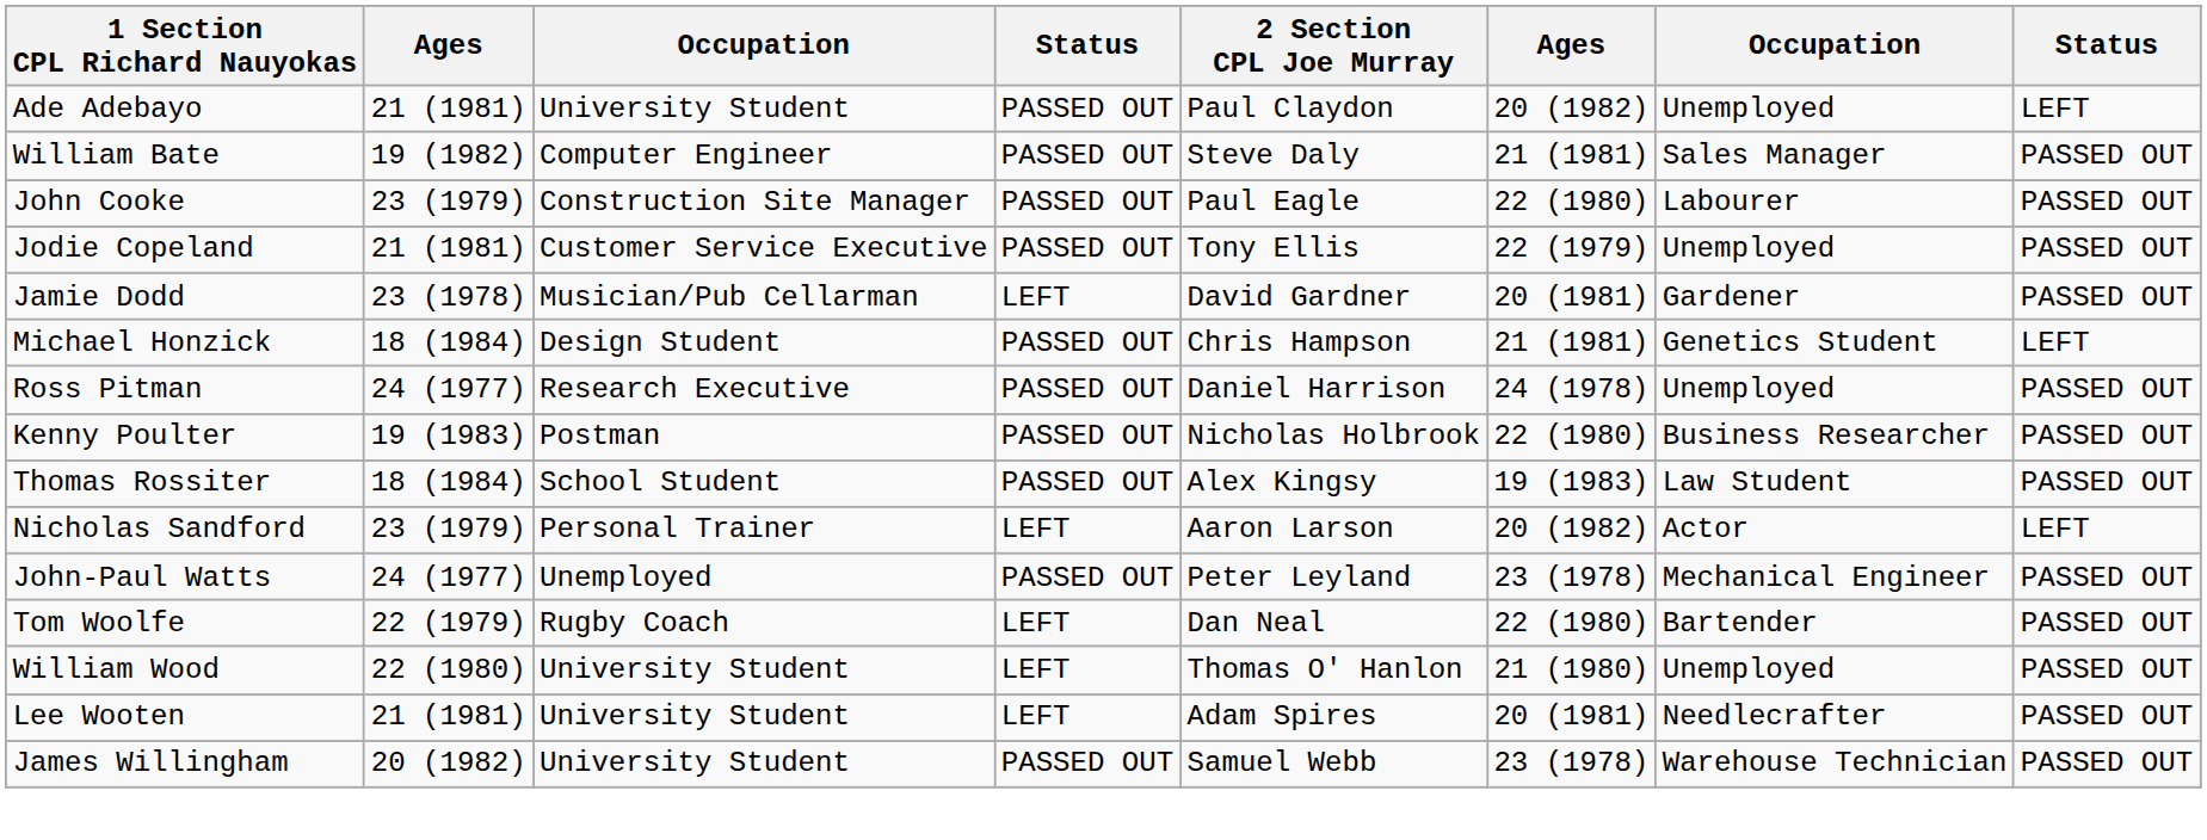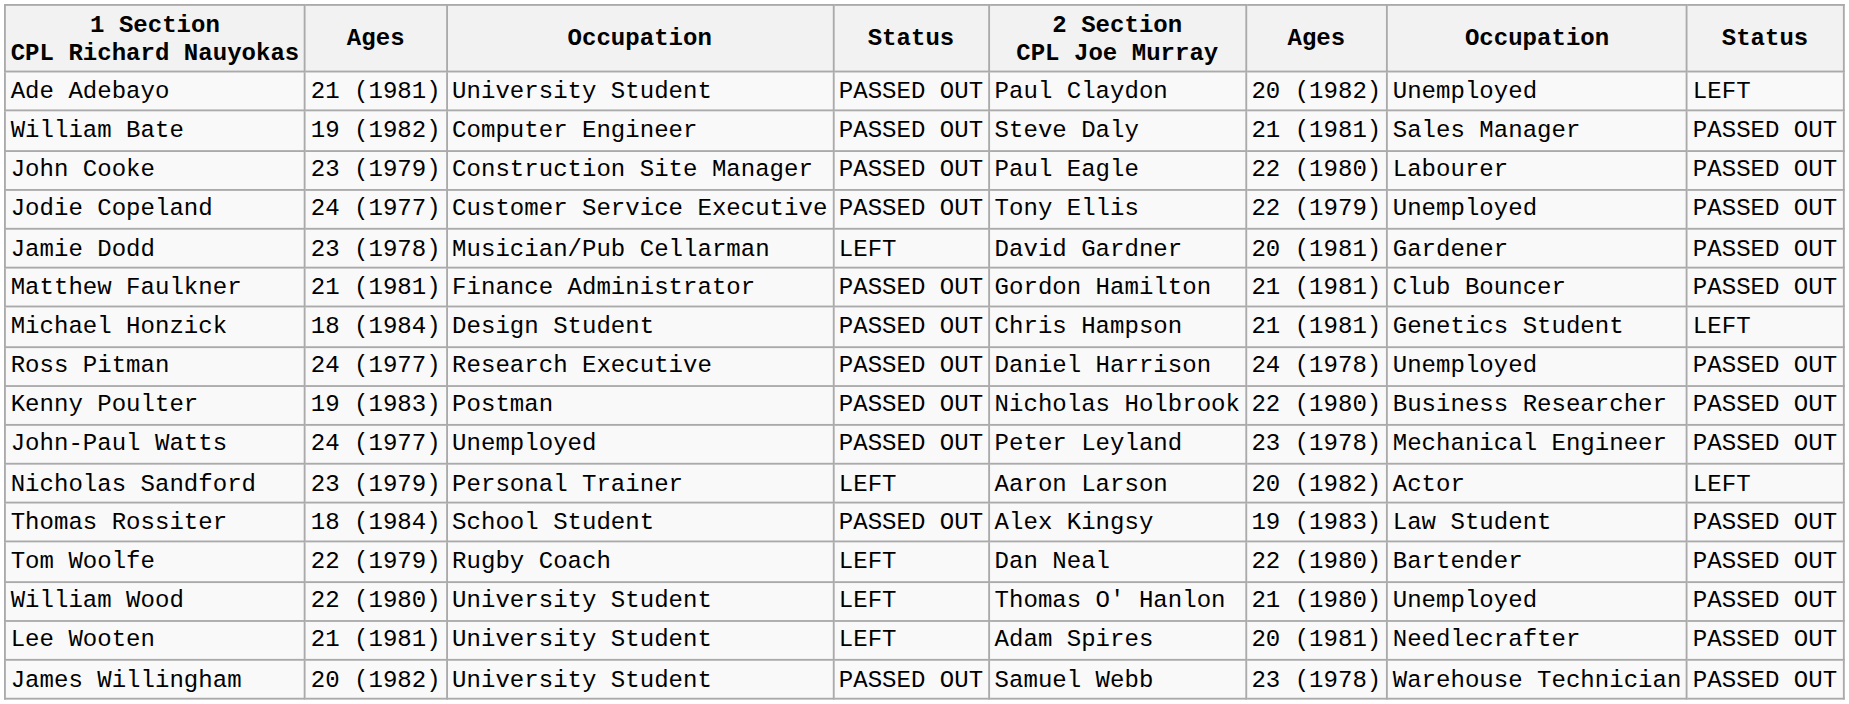Jodie Copeland | column 2: 21 (1981) -> 24 (1977)
+ row: Matthew Faulkner | 21 (1981) | Finance Administrator | PASSED OUT | Gordon Hamilton | 21 (1981) | Club Bouncer | PASSED OUT
rows swapped: Thomas Rossiter <-> John-Paul Watts
